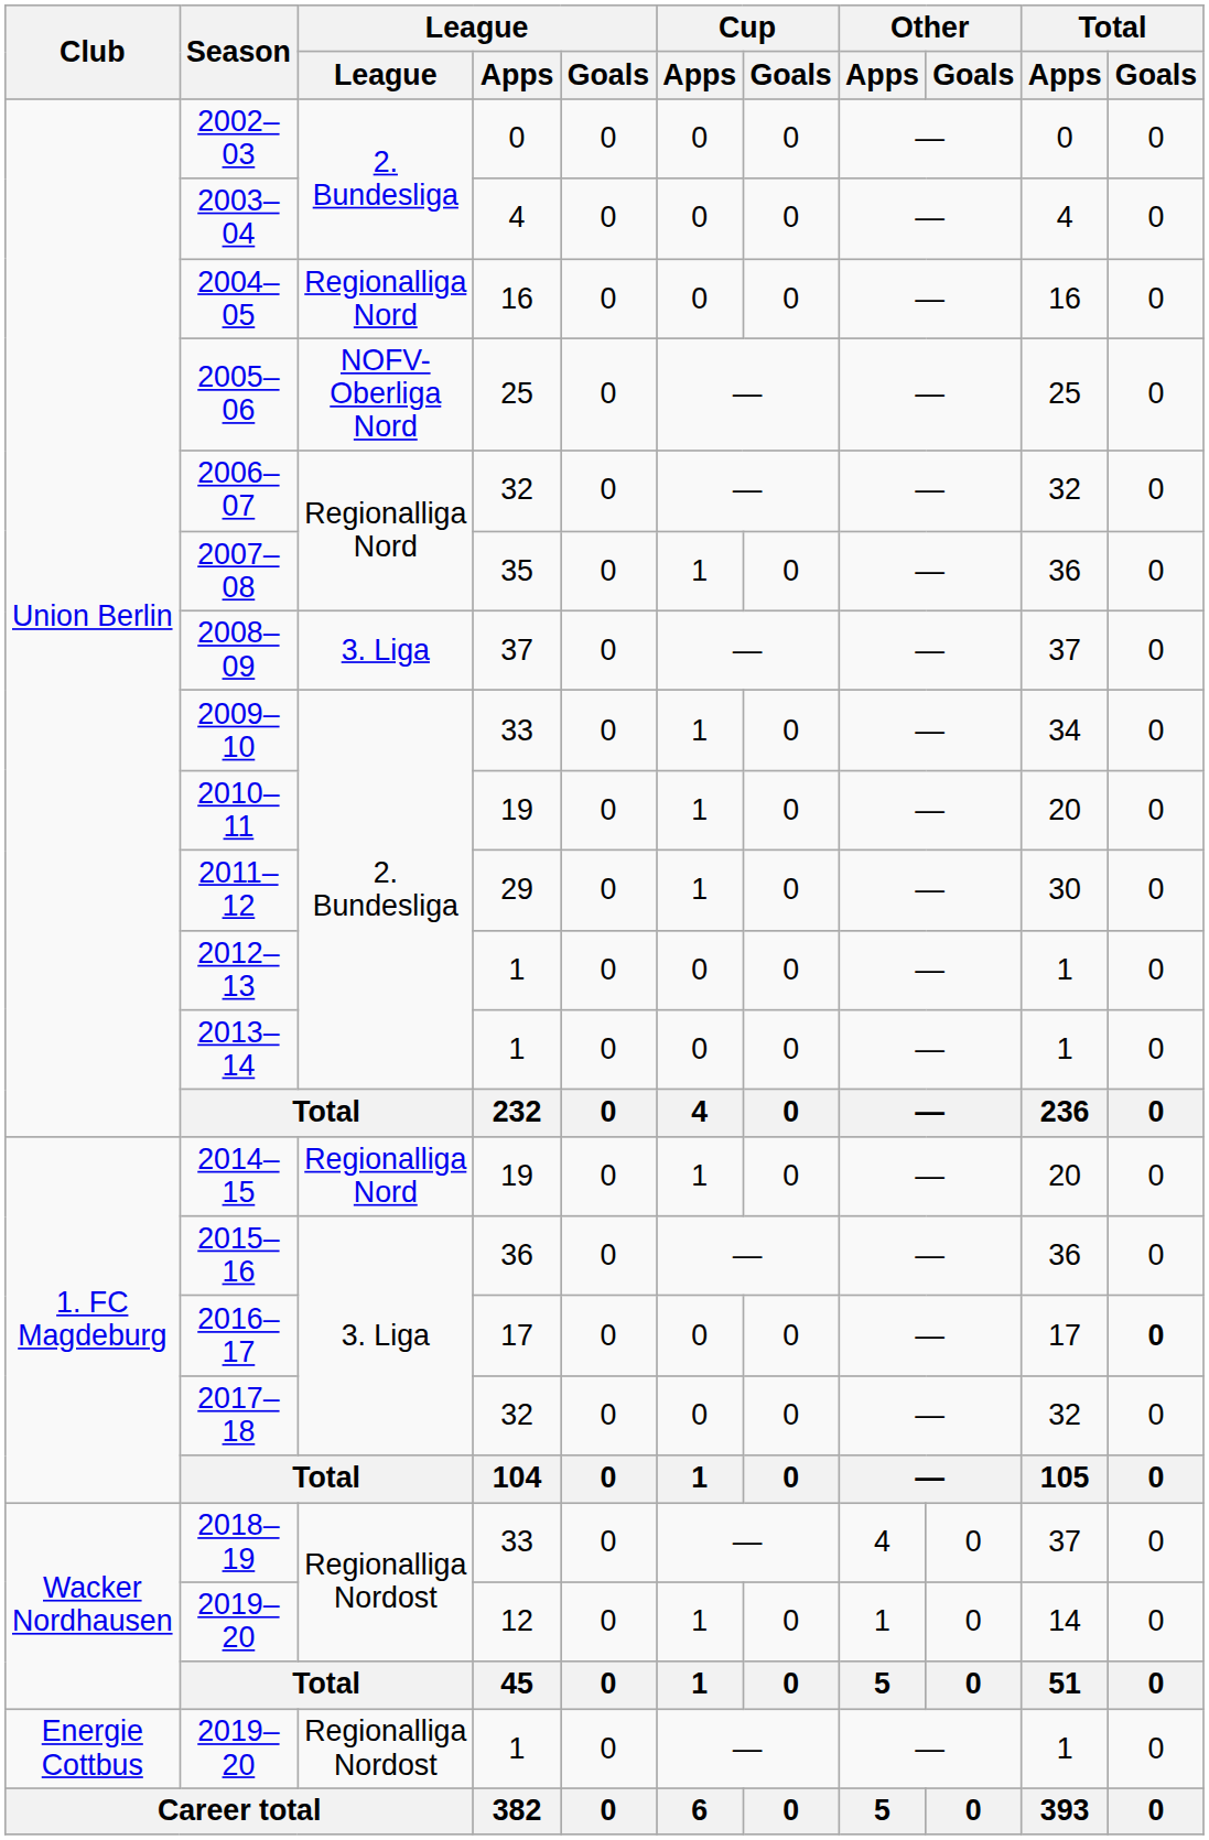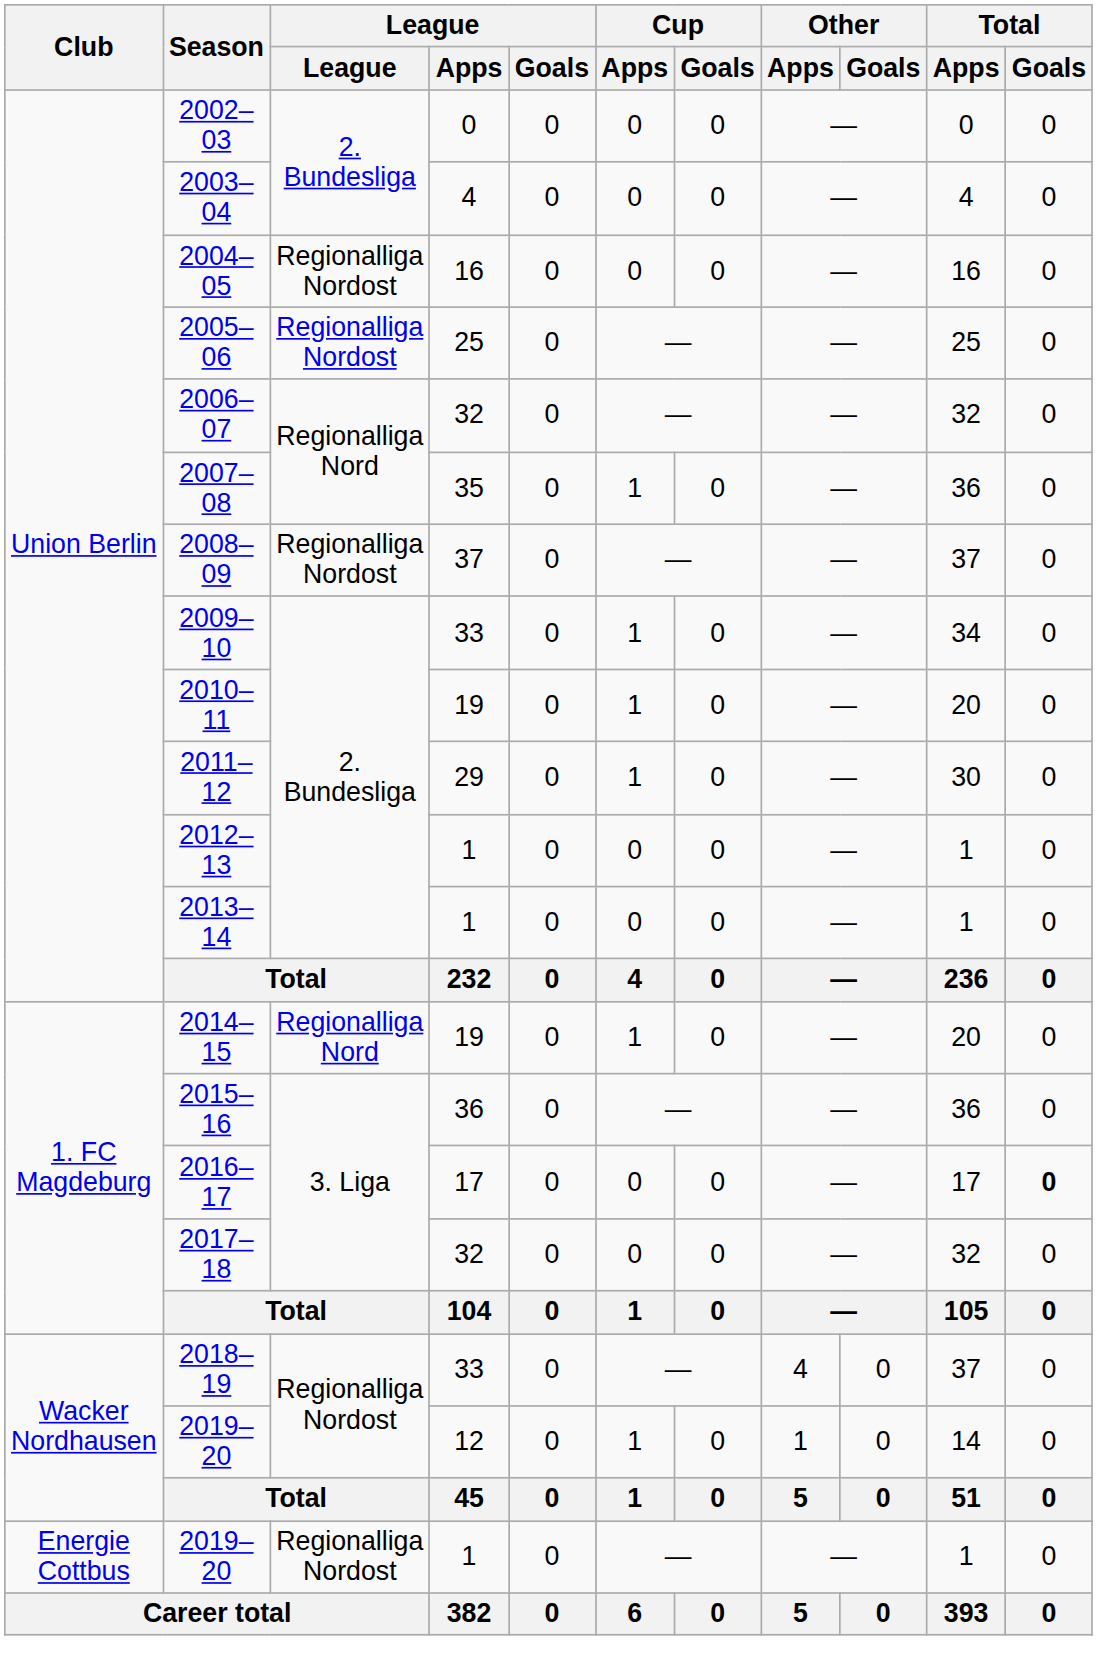2004–05 | League: Regionalliga Nord -> Regionalliga Nordost
2005–06 | League: NOFV-Oberliga Nord -> Regionalliga Nordost
2008–09 | League: 3. Liga -> Regionalliga Nordost
